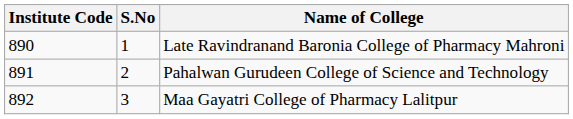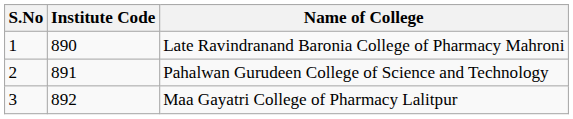columns swapped: S.No <-> Institute Code
